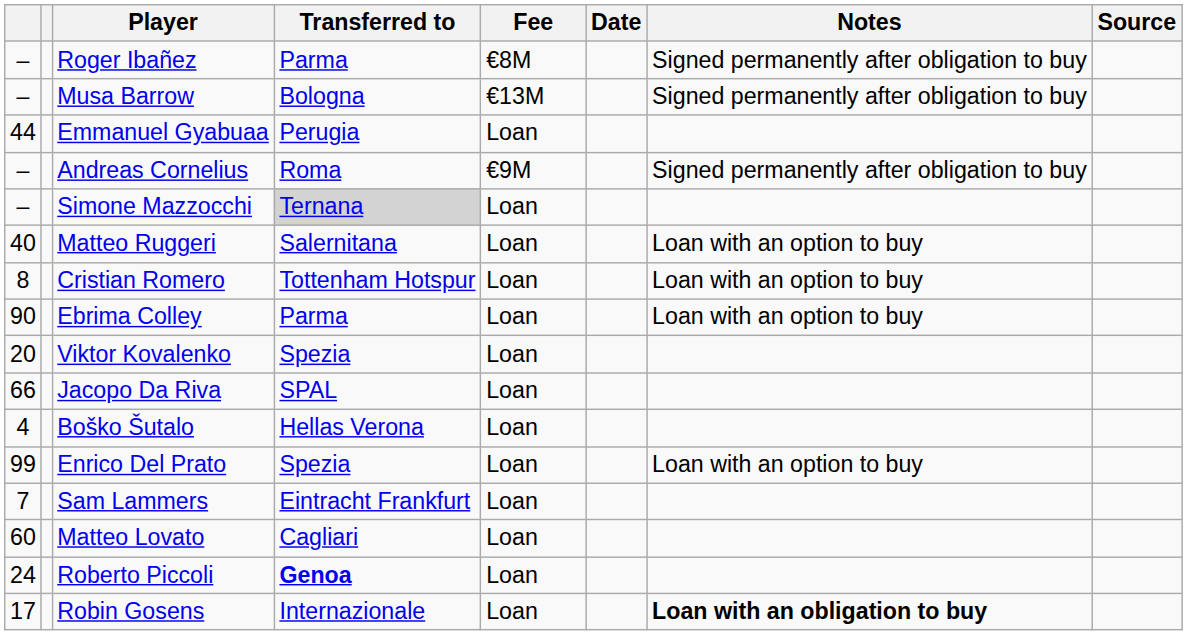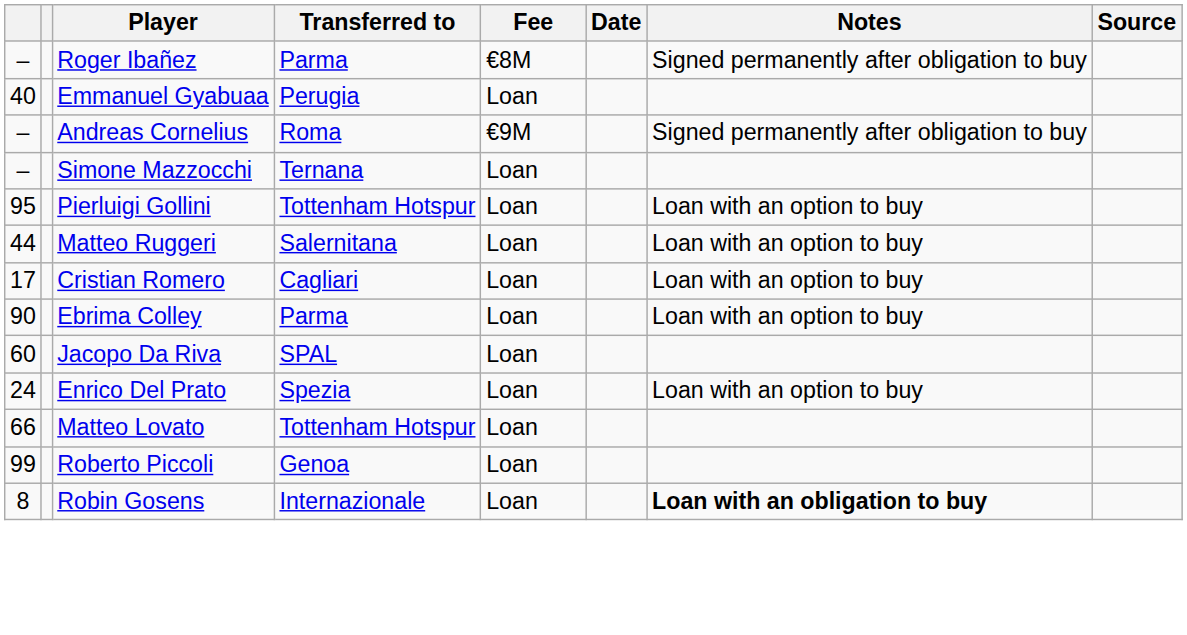- row: – | Musa Barrow | Bologna | €13M | Signed permanently after obligation to buy
Emmanuel Gyabuaa | column 1: 44 -> 40
Simone Mazzocchi | Transferred to: lightgrey background -> no background
+ row: 95 | Pierluigi Gollini | Tottenham Hotspur | Loan | Loan with an option to buy
Matteo Ruggeri | column 1: 40 -> 44
Cristian Romero | column 1: 8 -> 17
Cristian Romero | Transferred to: Tottenham Hotspur -> Cagliari
- row: 20 | Viktor Kovalenko | Spezia | Loan
Jacopo Da Riva | column 1: 66 -> 60
- row: 4 | Boško Šutalo | Hellas Verona | Loan
Enrico Del Prato | column 1: 99 -> 24
- row: 7 | Sam Lammers | Eintracht Frankfurt | Loan
Matteo Lovato | column 1: 60 -> 66
Matteo Lovato | Transferred to: Cagliari -> Tottenham Hotspur
Roberto Piccoli | column 1: 24 -> 99
Roberto Piccoli | Transferred to: bold -> normal
Robin Gosens | column 1: 17 -> 8
